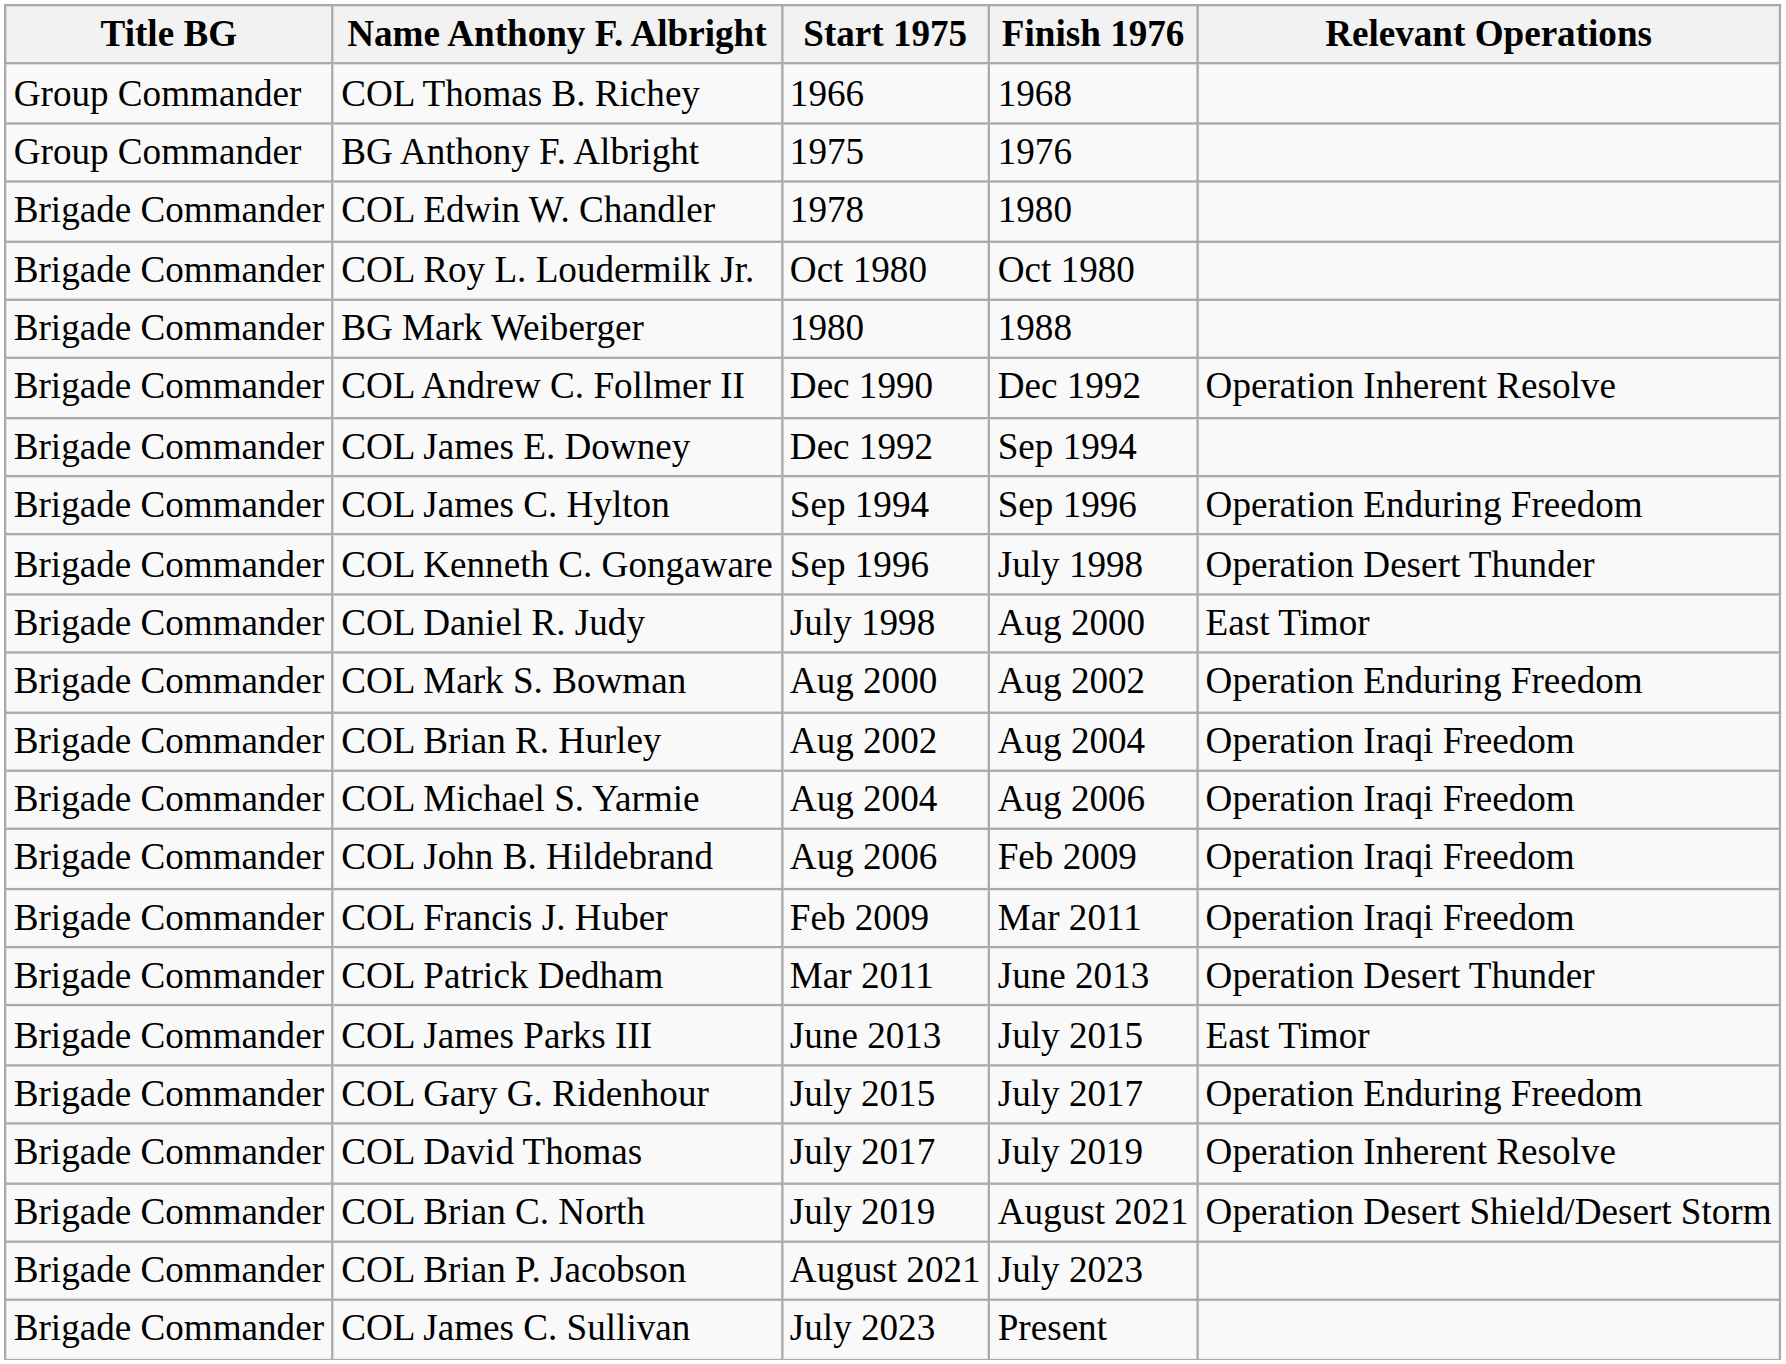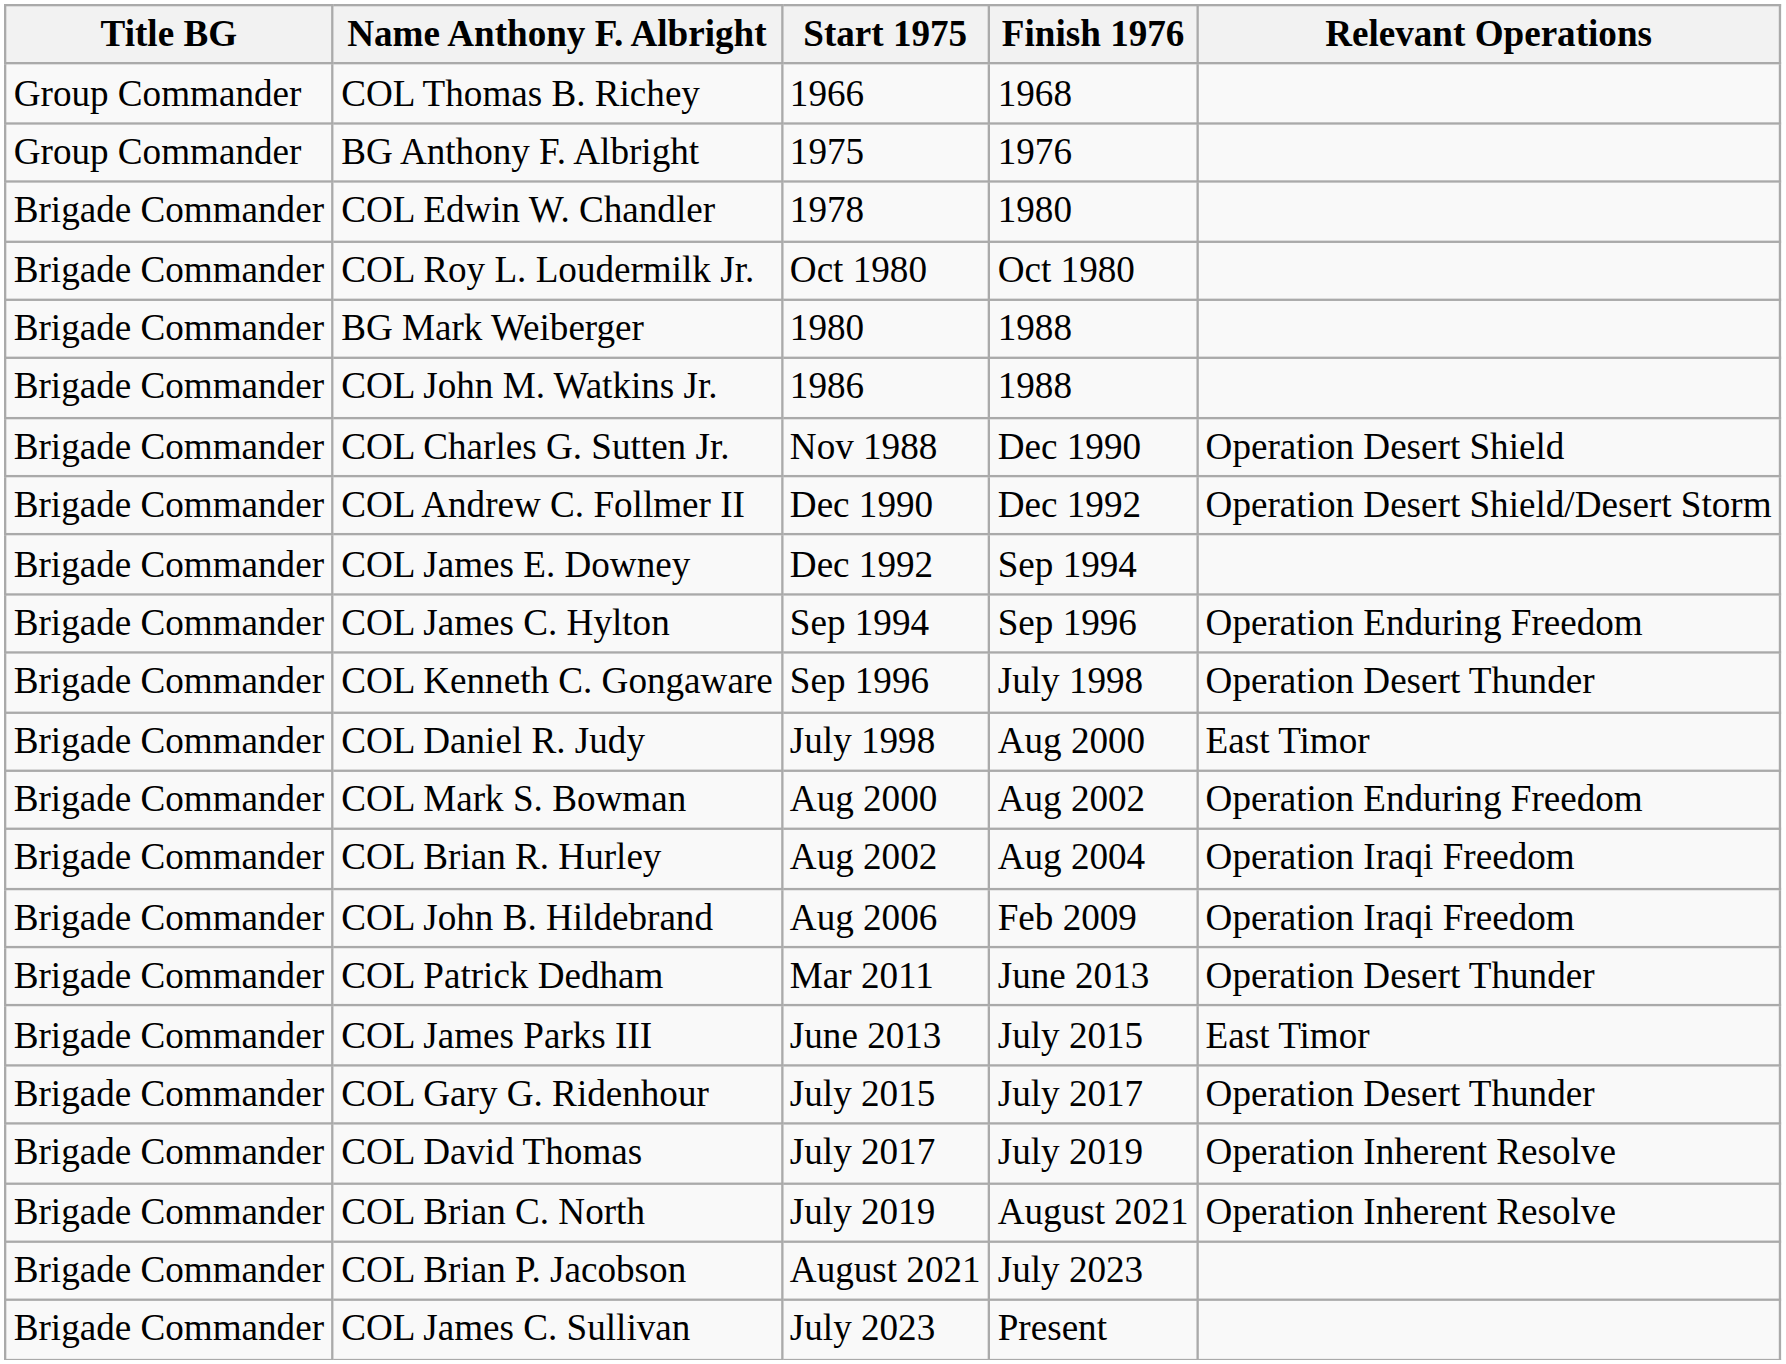+ row: Brigade Commander | COL John M. Watkins Jr. | 1986 | 1988
+ row: Brigade Commander | COL Charles G. Sutten Jr. | Nov 1988 | Dec 1990 | Operation Desert Shield
COL Andrew C. Follmer II | Relevant Operations: Operation Inherent Resolve -> Operation Desert Shield/Desert Storm
- row: Brigade Commander | COL Michael S. Yarmie | Aug 2004 | Aug 2006 | Operation Iraqi Freedom
- row: Brigade Commander | COL Francis J. Huber | Feb 2009 | Mar 2011 | Operation Iraqi Freedom
COL Gary G. Ridenhour | Relevant Operations: Operation Enduring Freedom -> Operation Desert Thunder
COL Brian C. North | Relevant Operations: Operation Desert Shield/Desert Storm -> Operation Inherent Resolve
